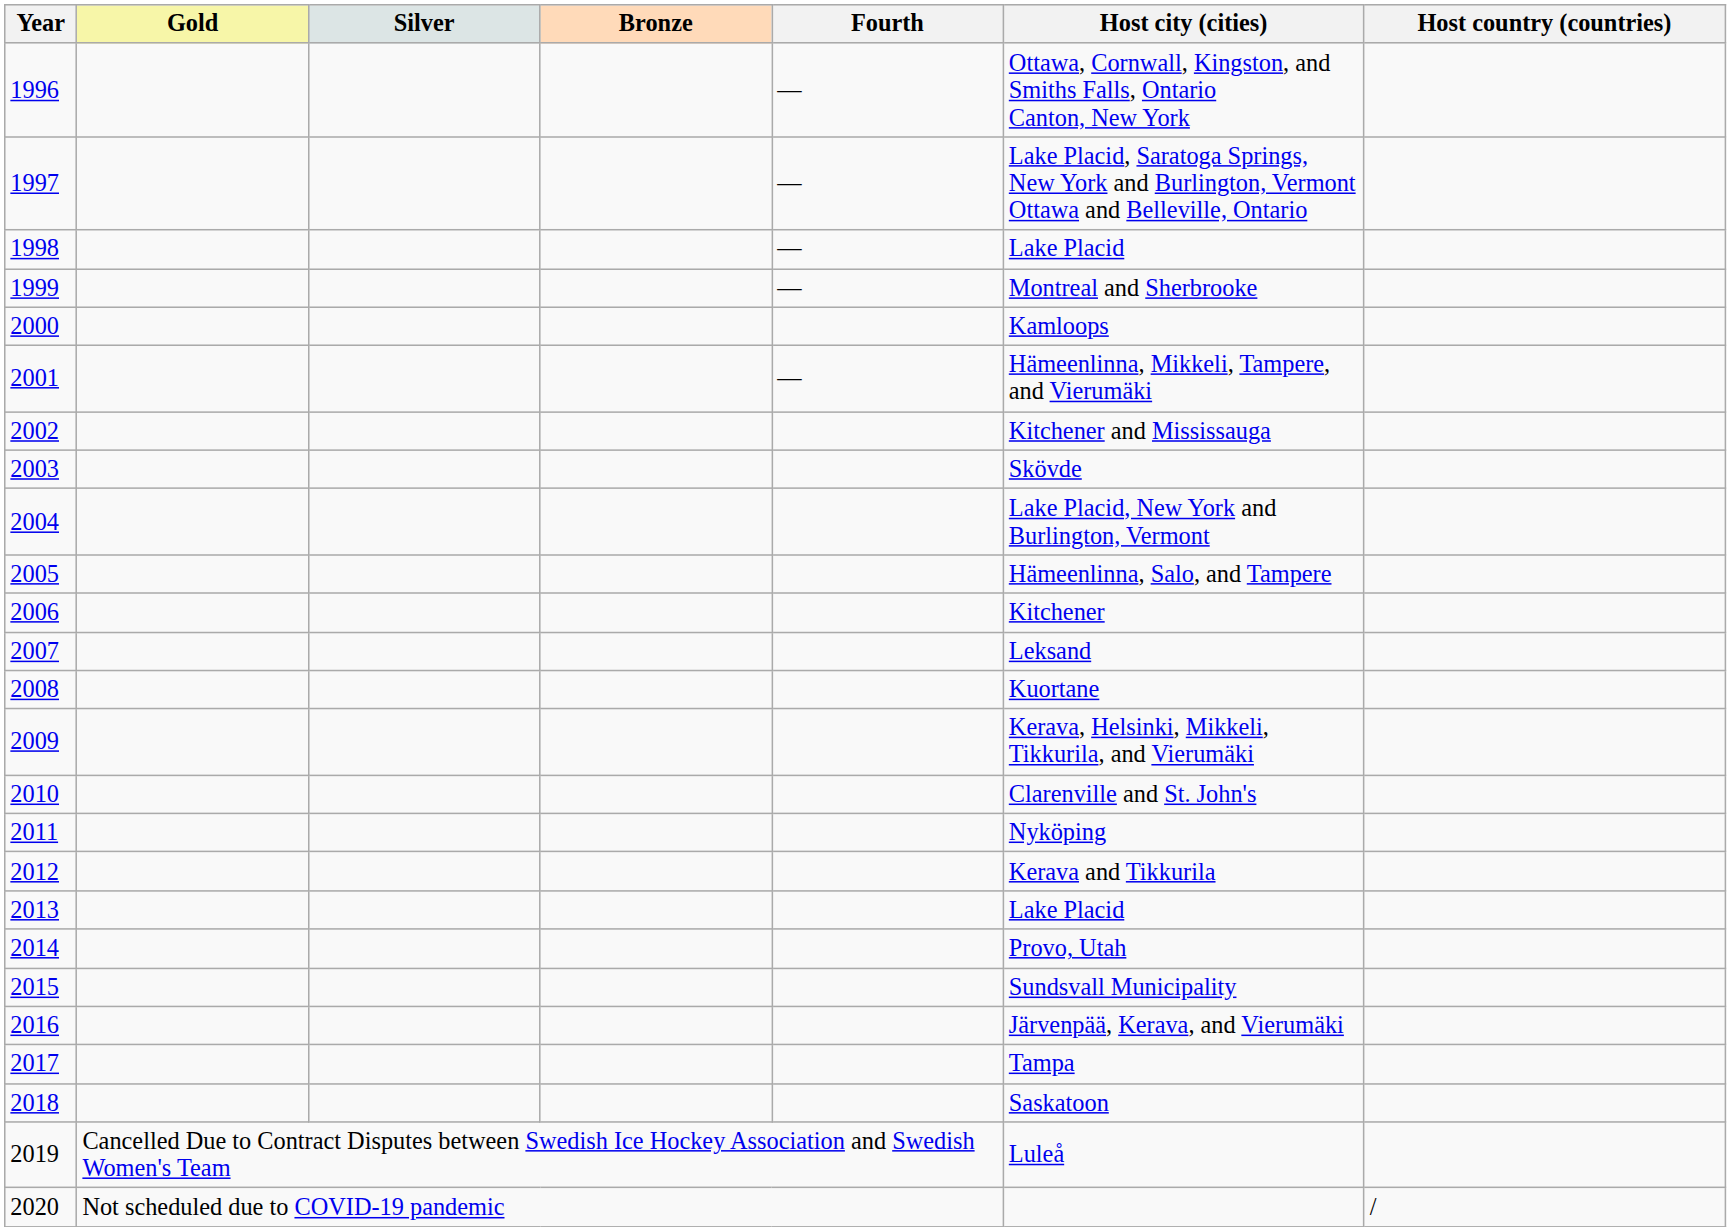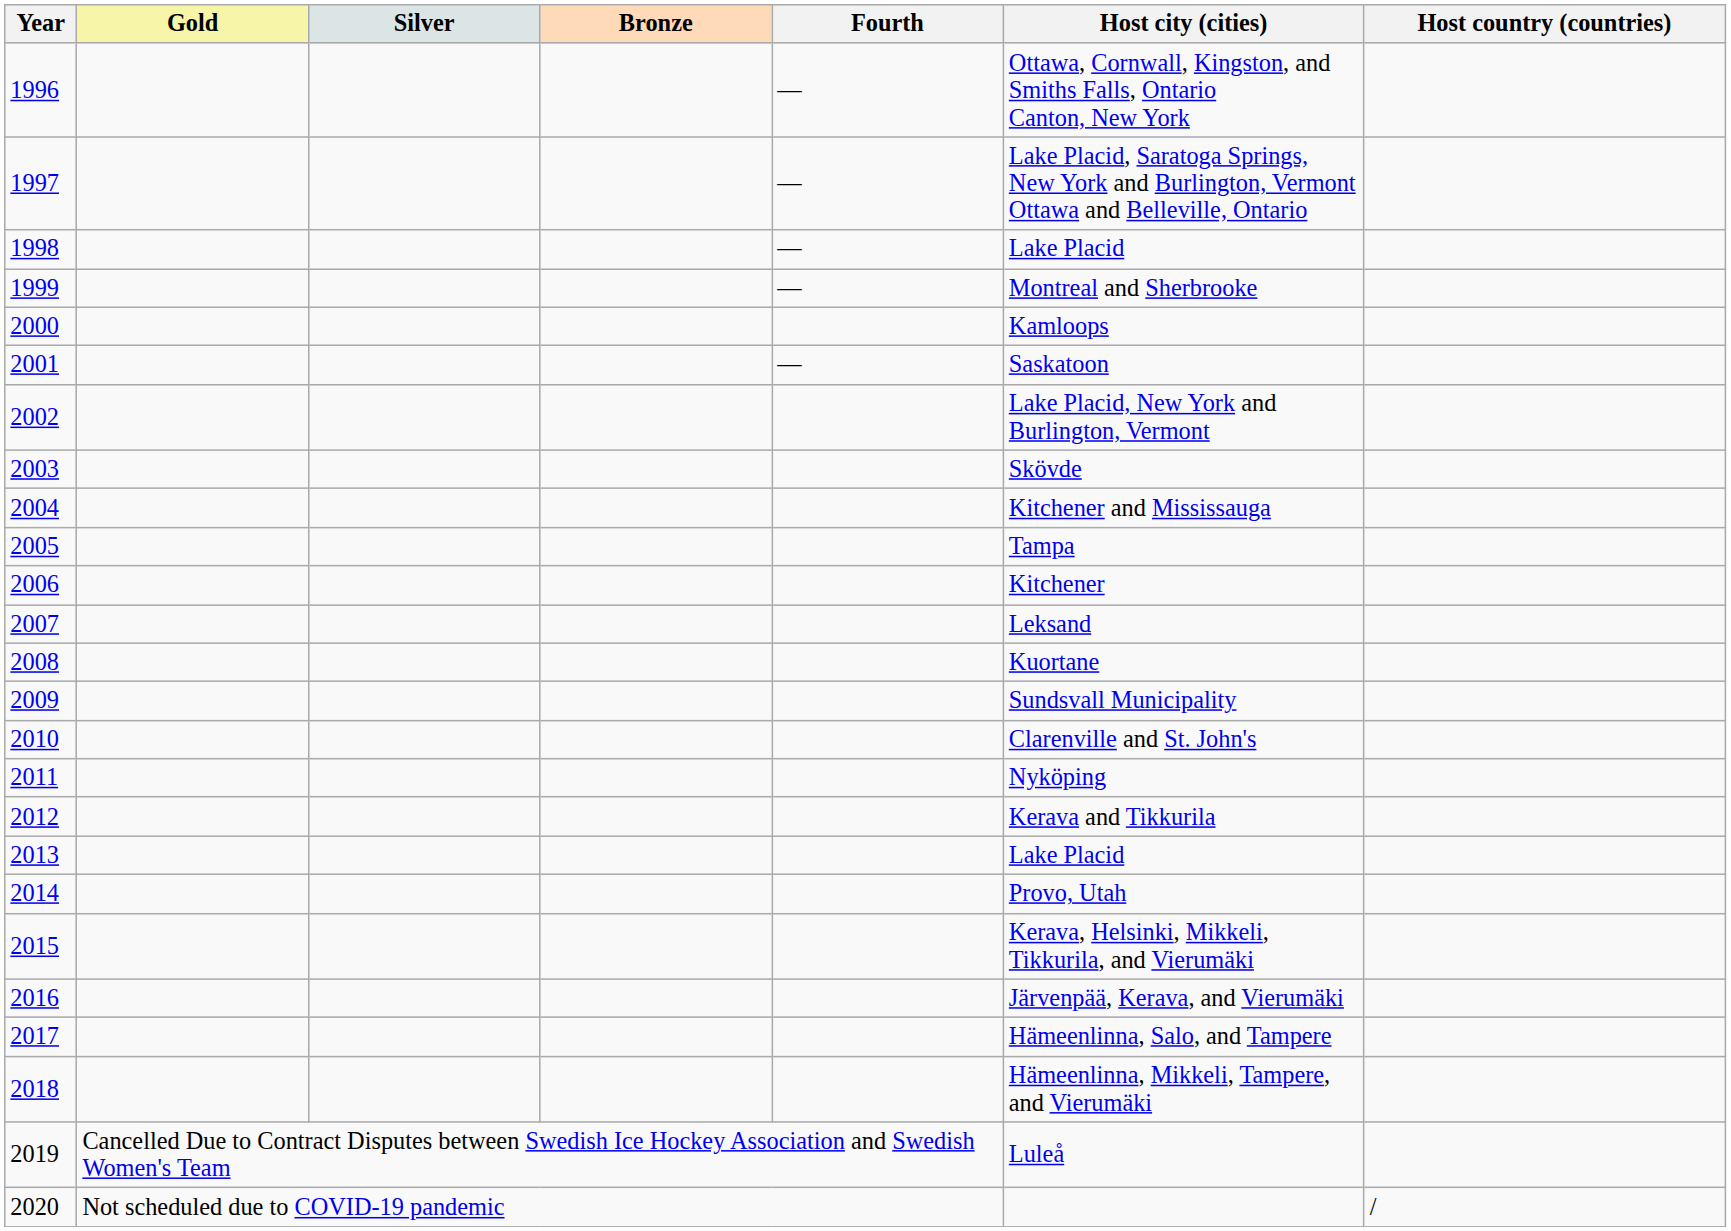2001 | Host city (cities): Hämeenlinna, Mikkeli, Tampere, and Vierumäki -> Saskatoon
2002 | Host city (cities): Kitchener and Mississauga -> Lake Placid, New York and Burlington, Vermont
2004 | Host city (cities): Lake Placid, New York and Burlington, Vermont -> Kitchener and Mississauga
2005 | Host city (cities): Hämeenlinna, Salo, and Tampere -> Tampa
2009 | Host city (cities): Kerava, Helsinki, Mikkeli, Tikkurila, and Vierumäki -> Sundsvall Municipality
2015 | Host city (cities): Sundsvall Municipality -> Kerava, Helsinki, Mikkeli, Tikkurila, and Vierumäki
2017 | Host city (cities): Tampa -> Hämeenlinna, Salo, and Tampere
2018 | Host city (cities): Saskatoon -> Hämeenlinna, Mikkeli, Tampere, and Vierumäki
